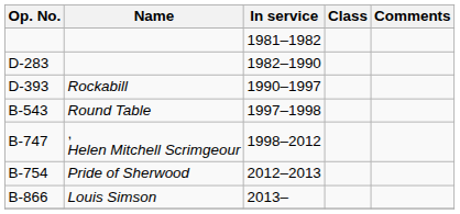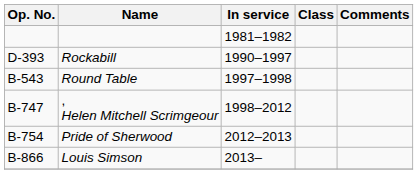- row: D-283 | 1982–1990
